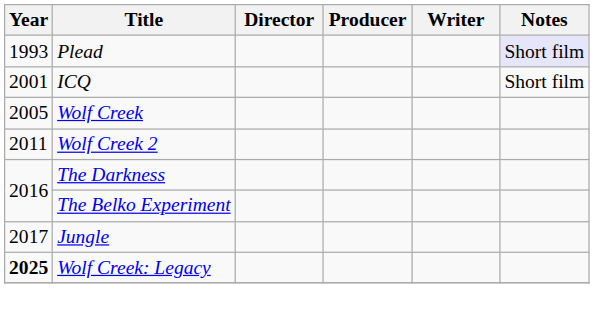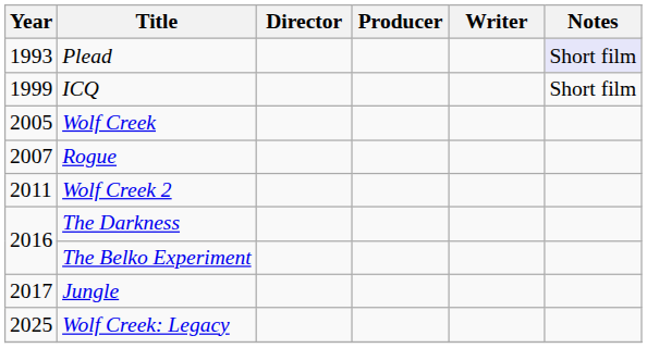ICQ | Year: 2001 -> 1999
+ row: 2007 | Rogue
Wolf Creek: Legacy | Year: bold -> normal
